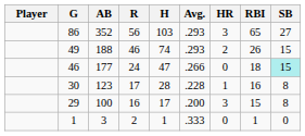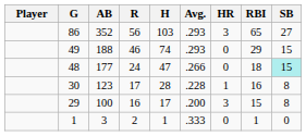188 | HR: 2 -> 0
188 | RBI: 26 -> 29
177 | G: 46 -> 48
